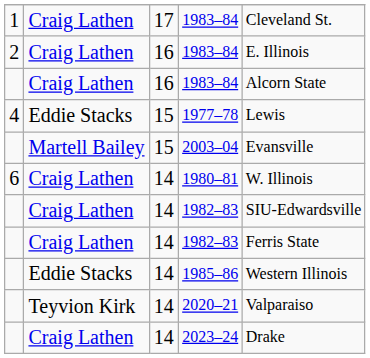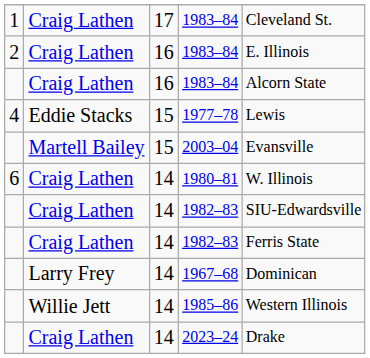+ row: Larry Frey | 14 | 1967–68 | Dominican
1985–86 | column 2: Eddie Stacks -> Willie Jett
- row: Teyvion Kirk | 14 | 2020–21 | Valparaiso
